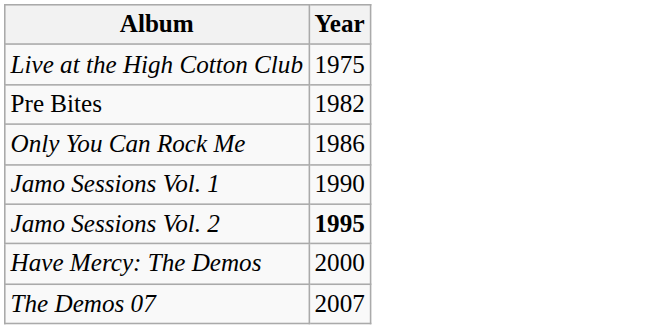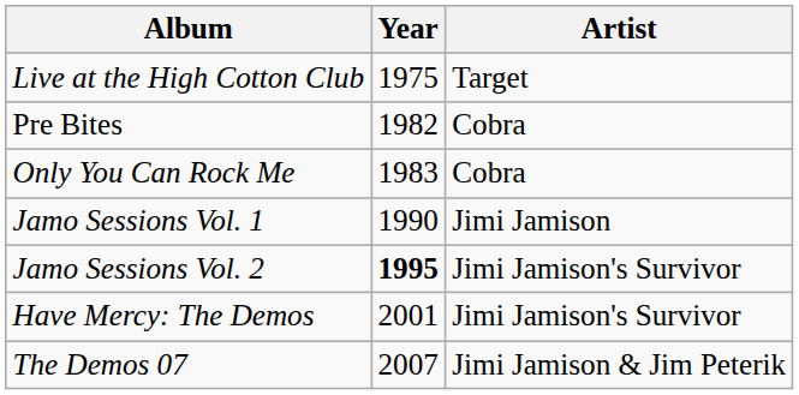+ column: Artist | Target | Cobra | Cobra | Jimi Jamison | Jimi Jamison's Survivor | Jimi Jamison's Survivor | Jimi Jamison & Jim Peterik
Only You Can Rock Me | Year: 1986 -> 1983
Have Mercy: The Demos | Year: 2000 -> 2001
